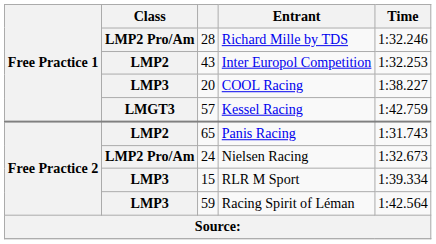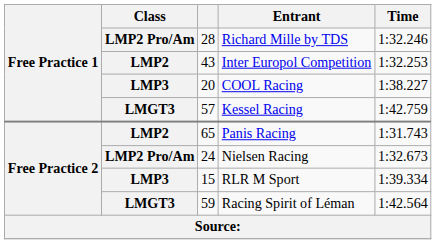Racing Spirit of Léman | Class: LMP3 -> LMGT3
